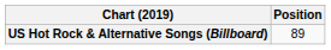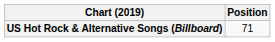US Hot Rock & Alternative Songs (Billboard) | Position: 89 -> 71
